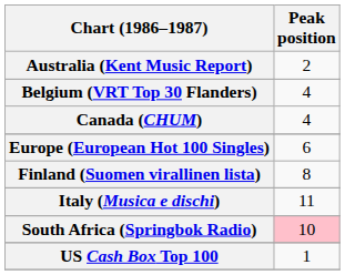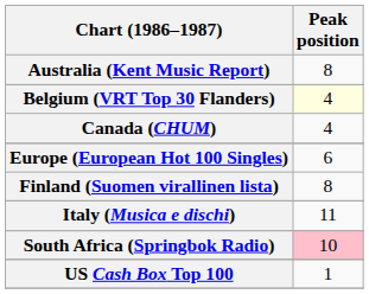Australia (Kent Music Report) | Peak position: 2 -> 8
Belgium (VRT Top 30 Flanders) | Peak position: no background -> lightyellow background
